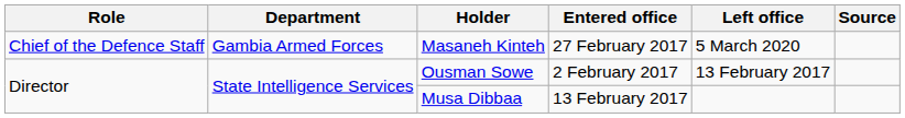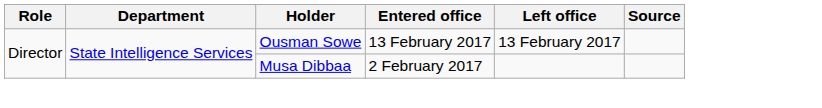- row: Chief of the Defence Staff | Gambia Armed Forces | Masaneh Kinteh | 27 February 2017 | 5 March 2020
Ousman Sowe | Entered office: 2 February 2017 -> 13 February 2017
Musa Dibbaa | Entered office: 13 February 2017 -> 2 February 2017
